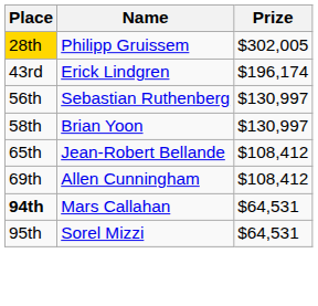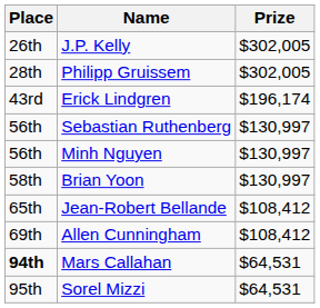+ row: 26th | J.P. Kelly | $302,005
Philipp Gruissem | Place: gold background -> no background
+ row: 56th | Minh Nguyen | $130,997
